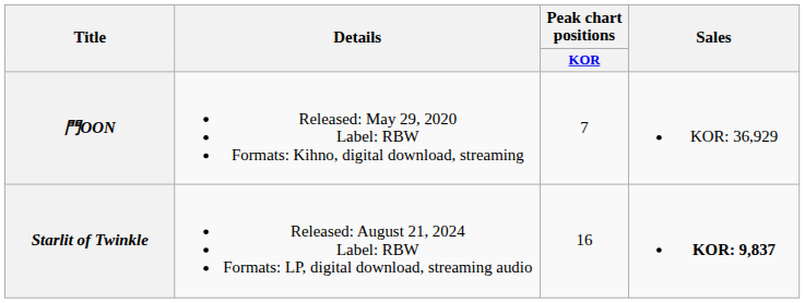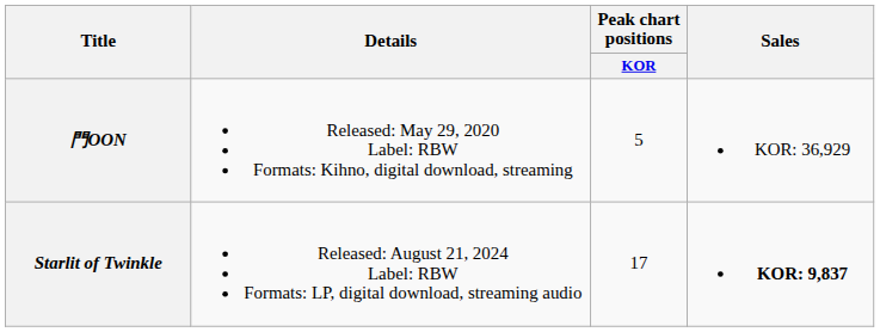門OON | Peak chart positions / KOR: 7 -> 5
Starlit of Twinkle | Peak chart positions / KOR: 16 -> 17
